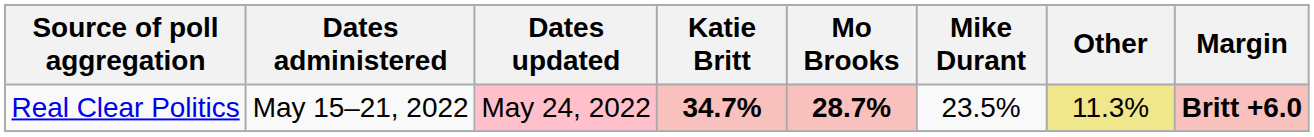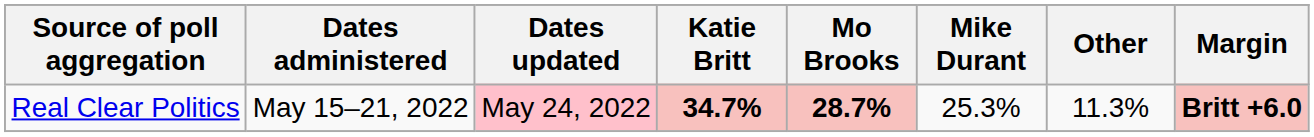Real Clear Politics | Mike Durant: 23.5% -> 25.3%
Real Clear Politics | Other: khaki background -> no background
